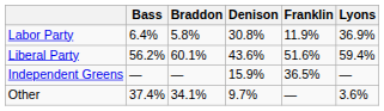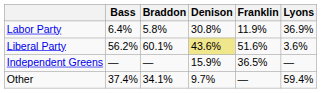Liberal Party | Denison: no background -> khaki background
Liberal Party | Lyons: 59.4% -> 3.6%
Other | Lyons: 3.6% -> 59.4%
